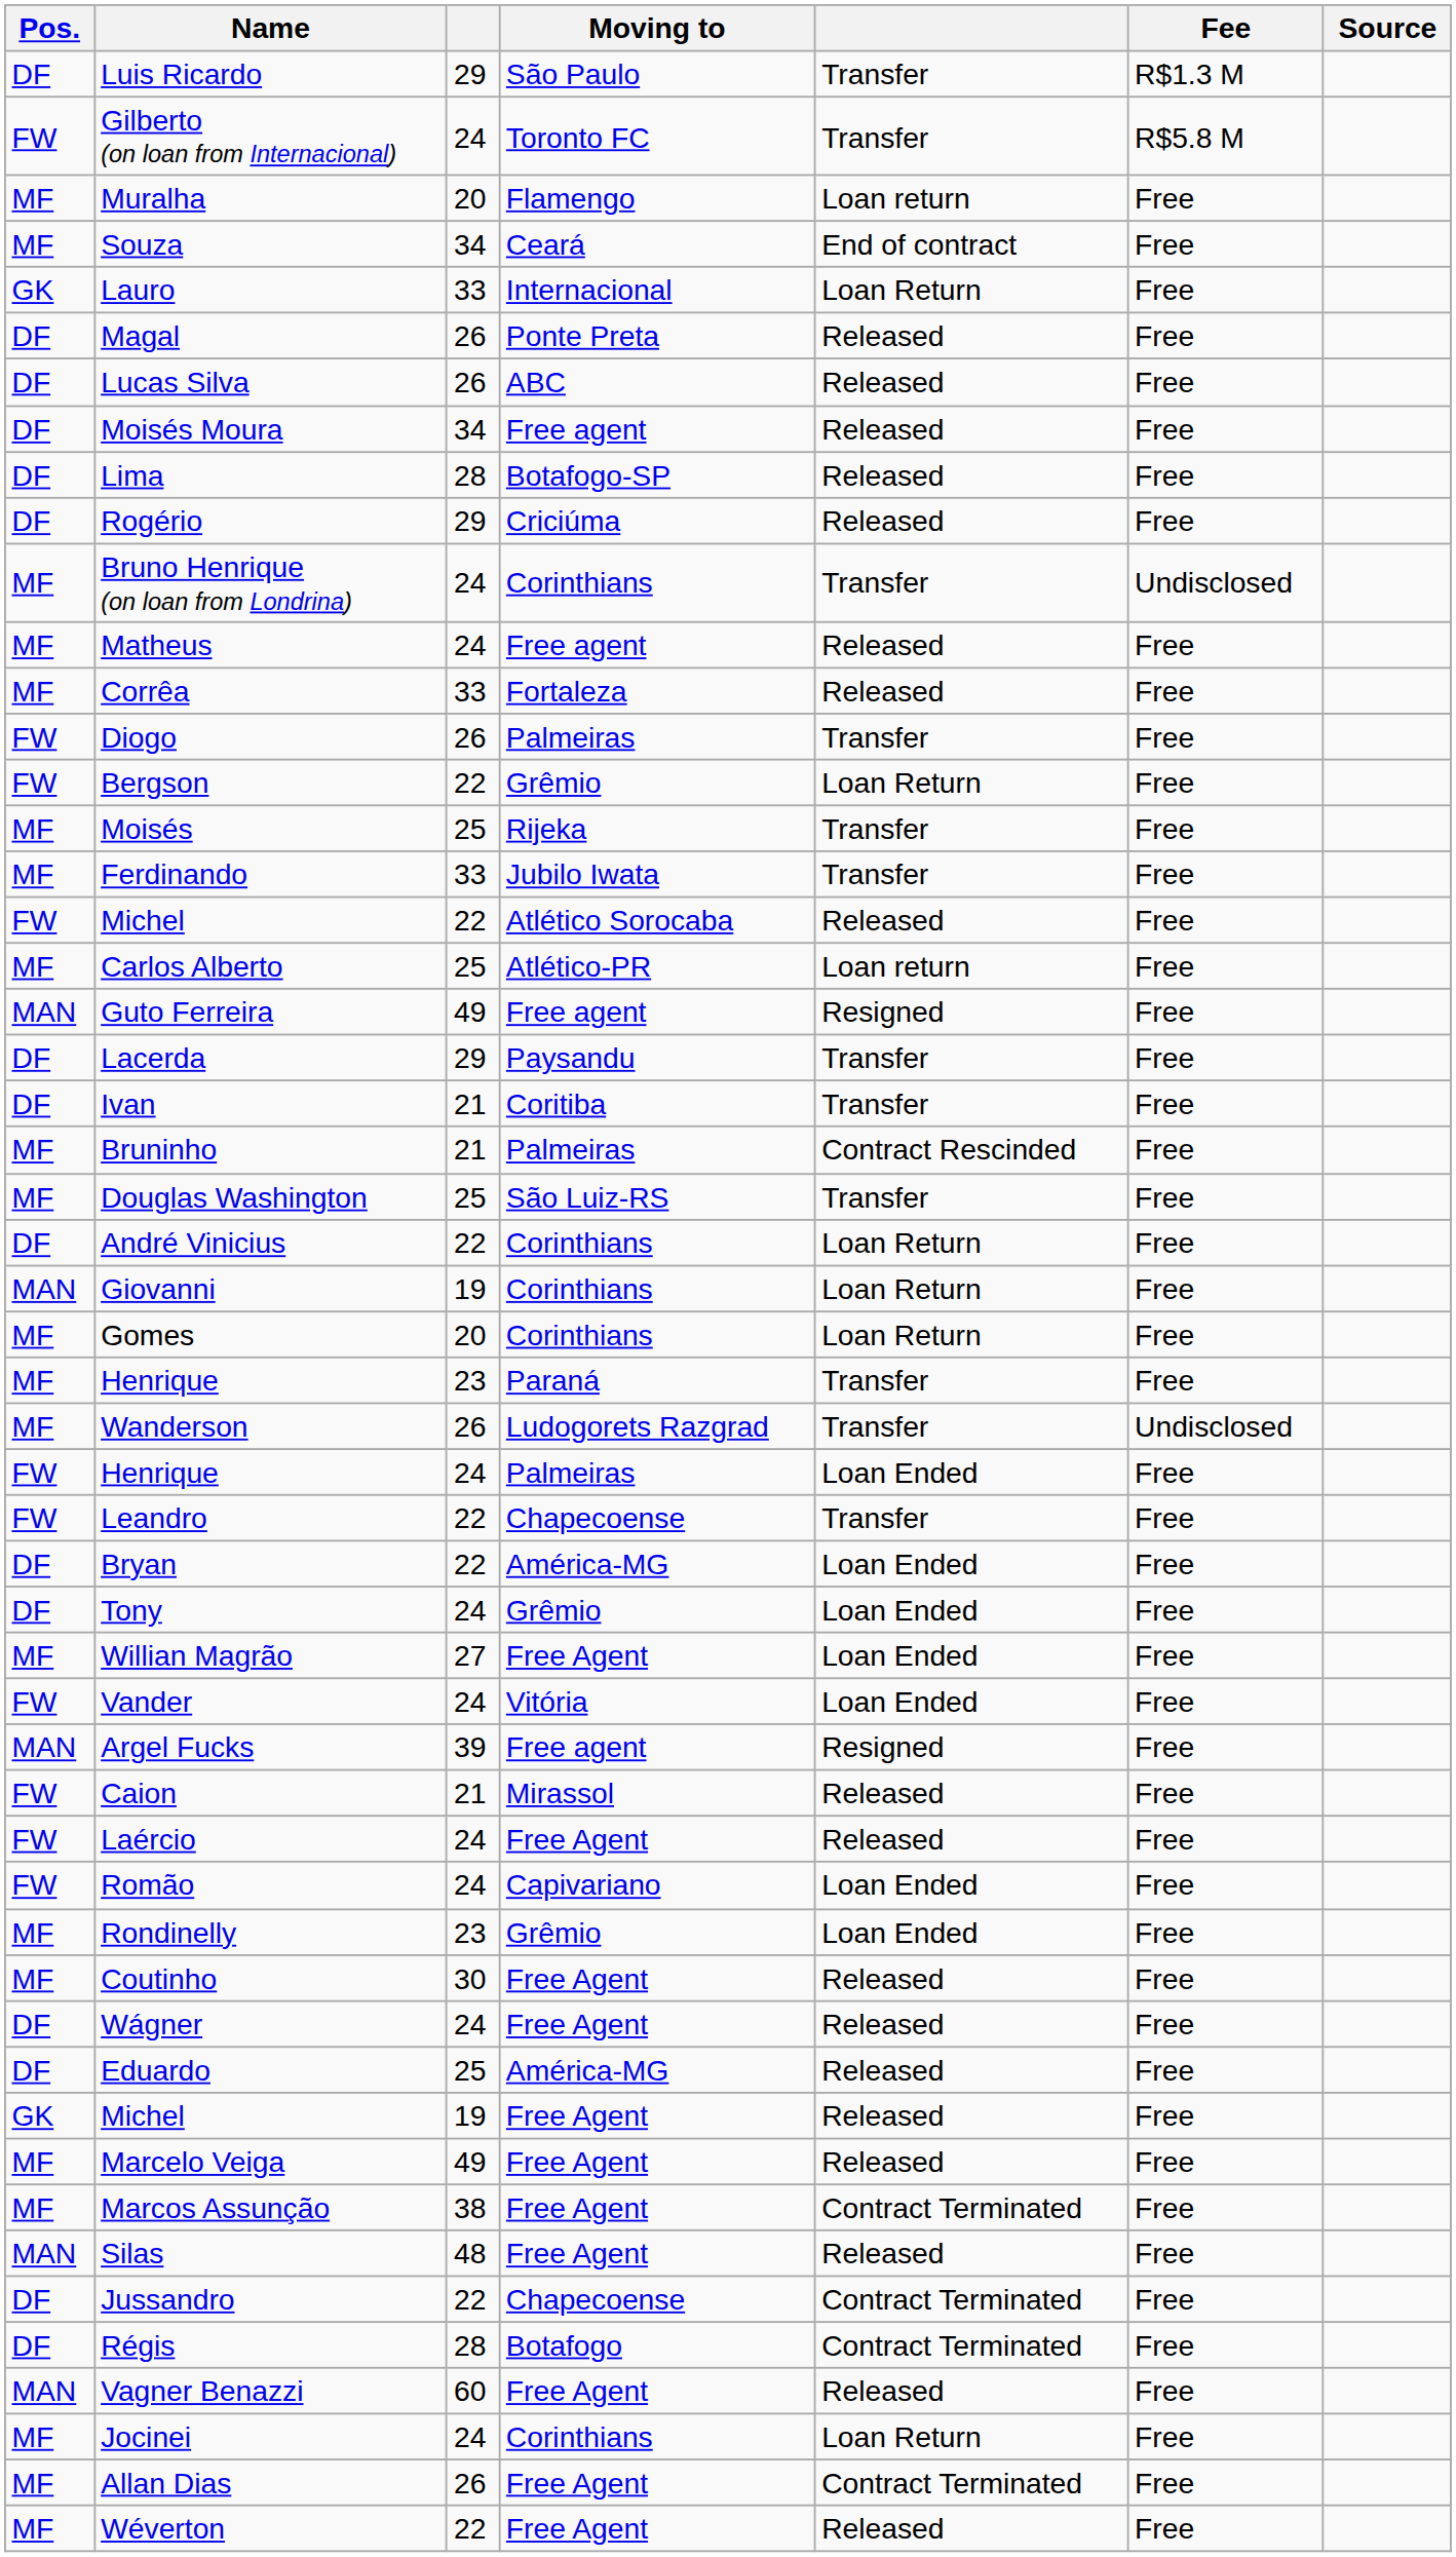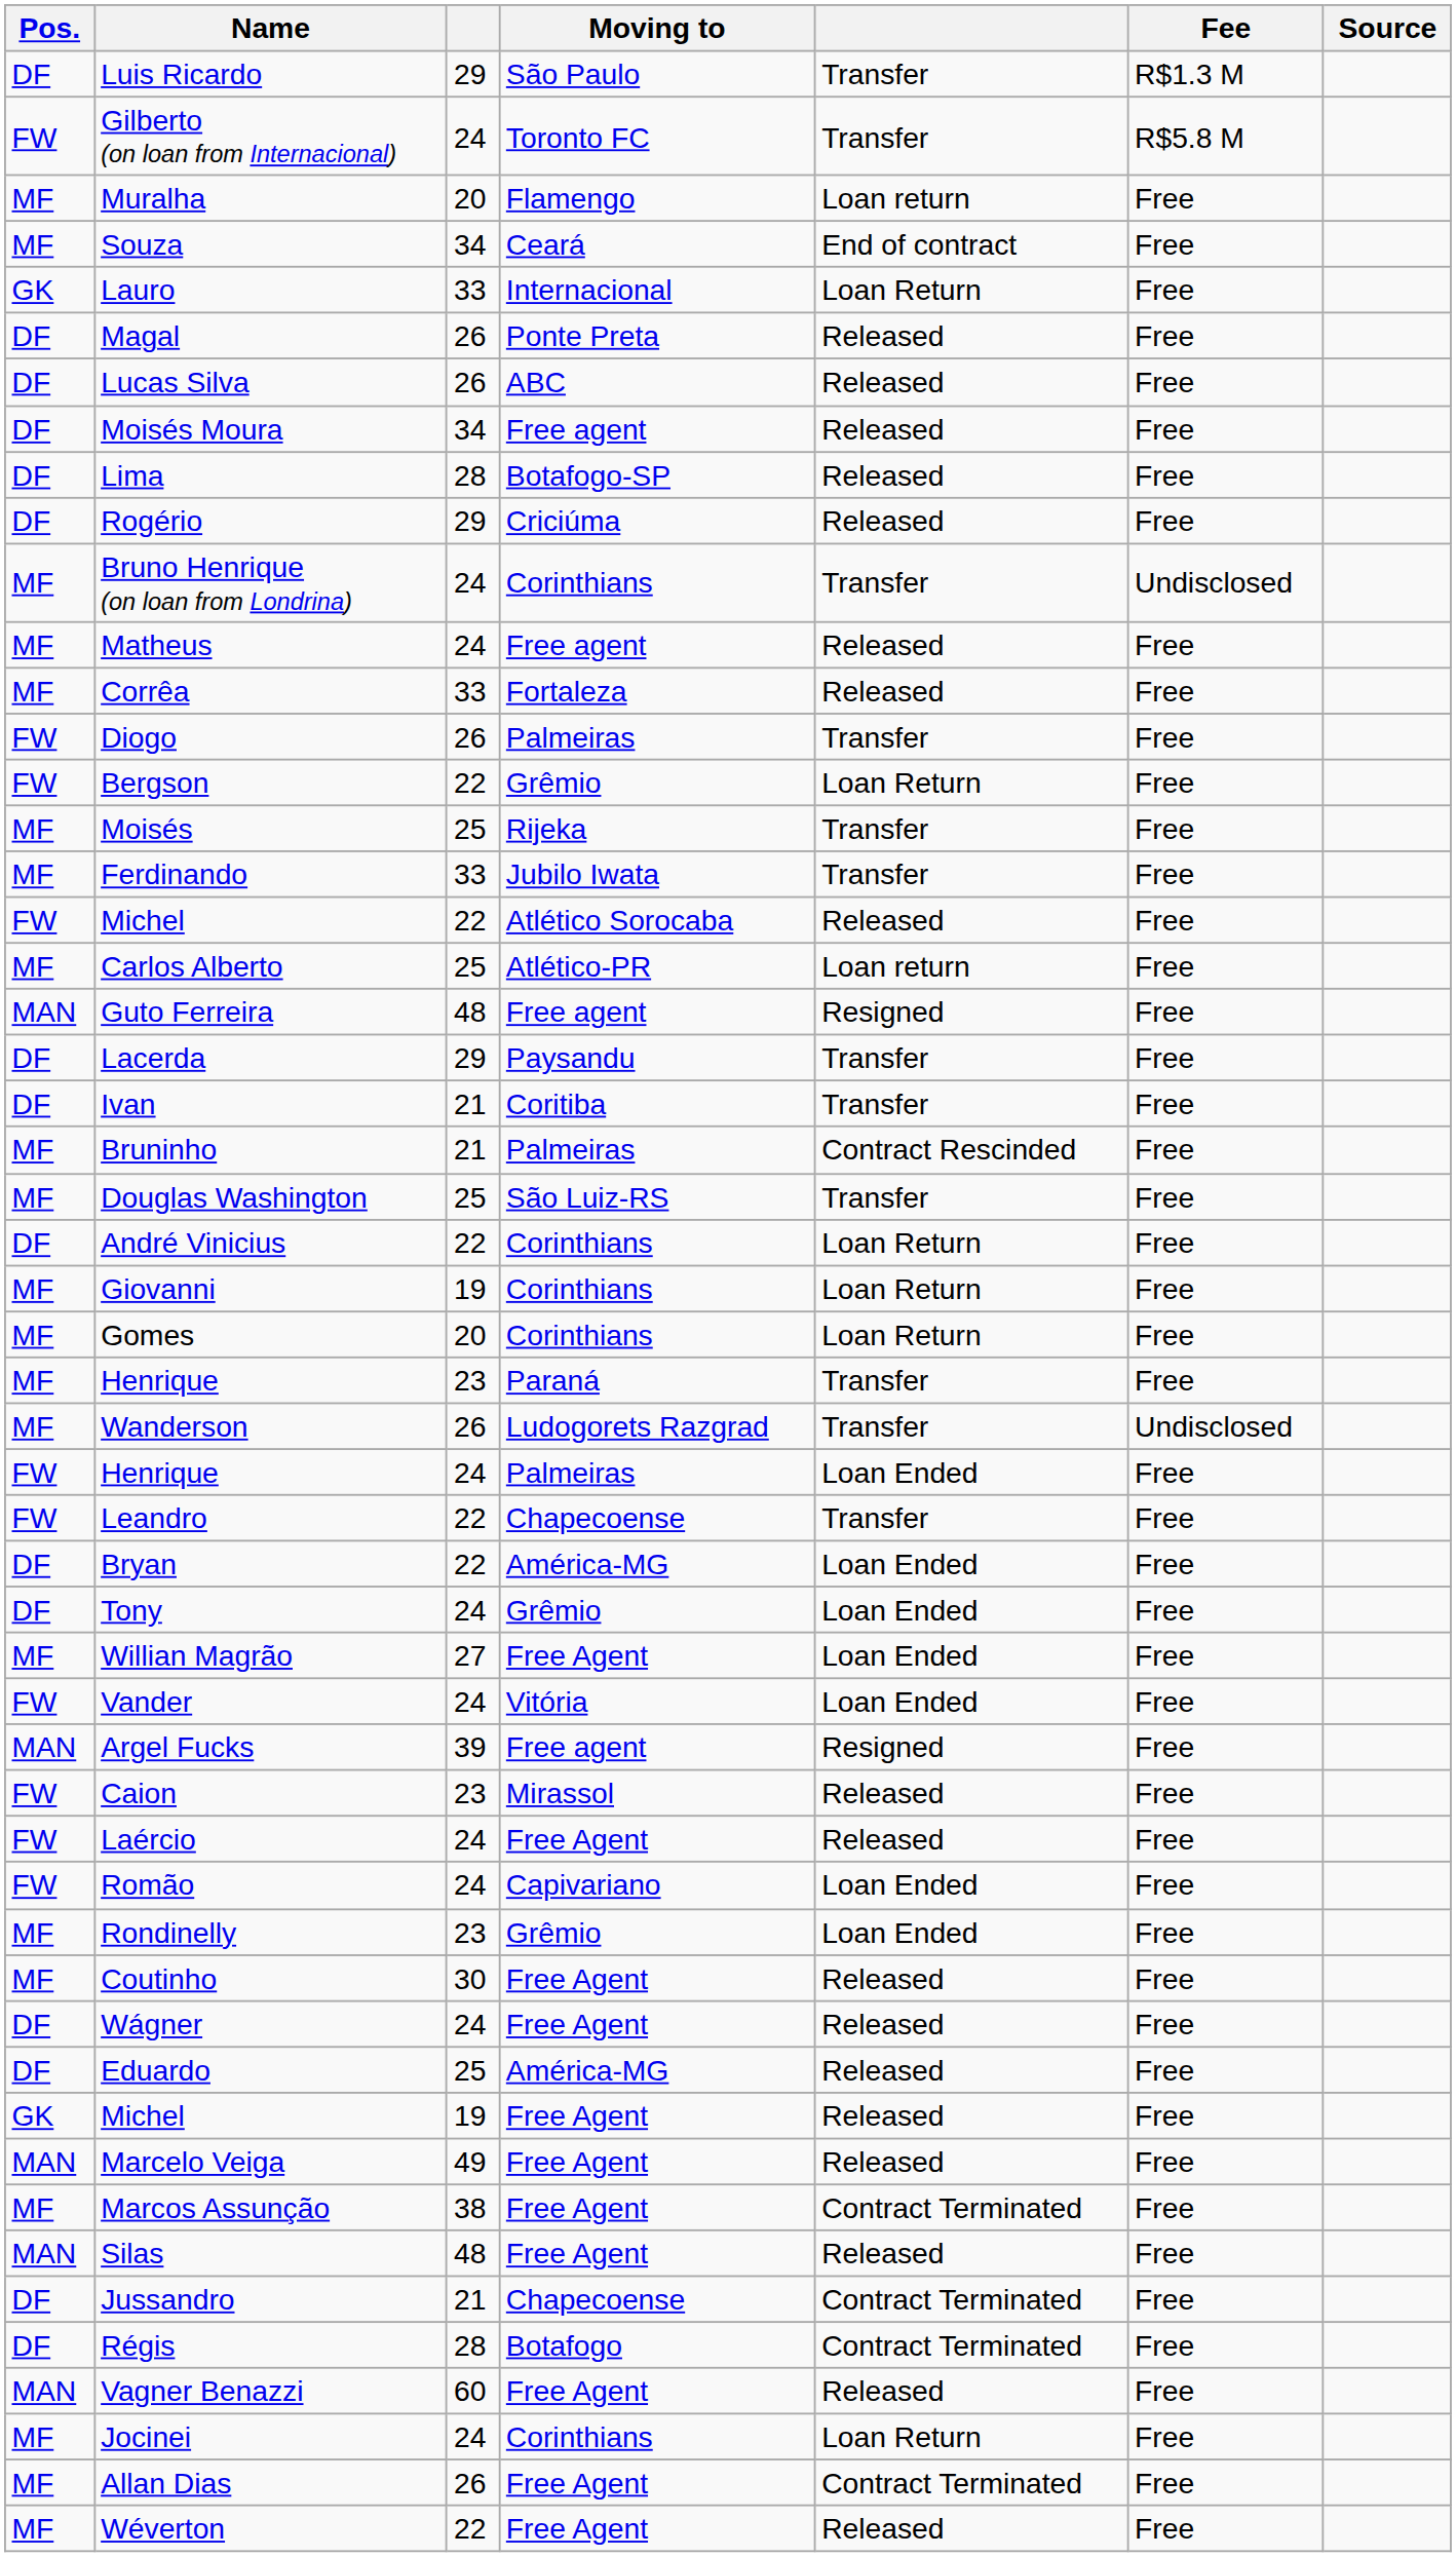Guto Ferreira | column 3: 49 -> 48
Giovanni | Pos.: MAN -> MF
Caion | column 3: 21 -> 23
Marcelo Veiga | Pos.: MF -> MAN
Jussandro | column 3: 22 -> 21
